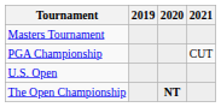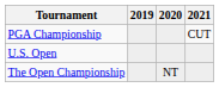- row: Masters Tournament
The Open Championship | 2020: bold -> normal
